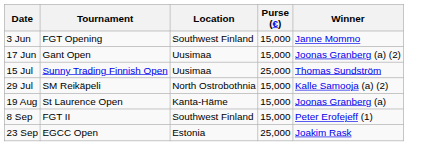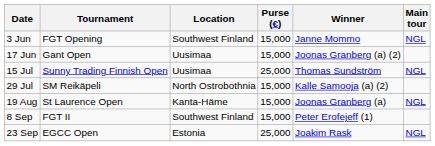+ column: Main tour | NGL | NGL | NGL | NGL
